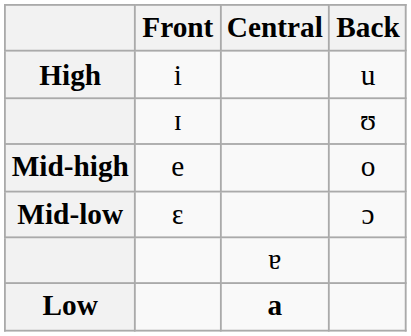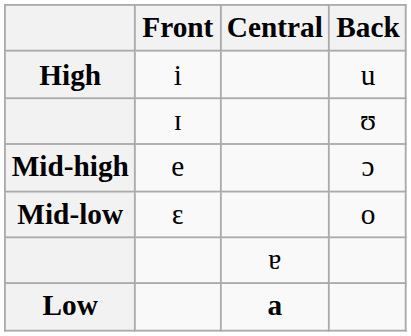Mid-high | Back: o -> ɔ
Mid-low | Back: ɔ -> o
